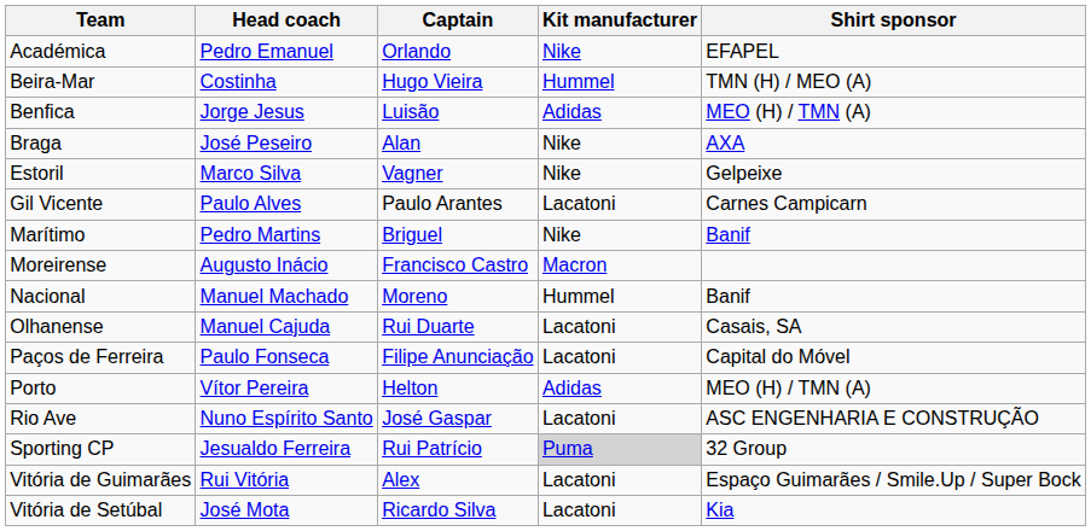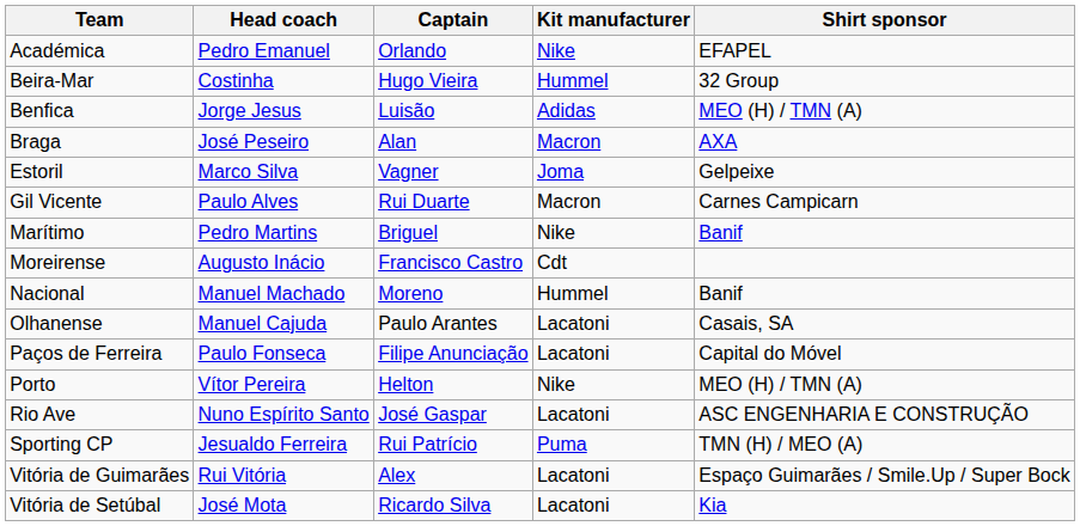Beira-Mar | Shirt sponsor: TMN (H) / MEO (A) -> 32 Group
Braga | Kit manufacturer: Nike -> Macron
Estoril | Kit manufacturer: Nike -> Joma
Gil Vicente | Captain: Paulo Arantes -> Rui Duarte
Gil Vicente | Kit manufacturer: Lacatoni -> Macron
Moreirense | Kit manufacturer: Macron -> Cdt
Olhanense | Captain: Rui Duarte -> Paulo Arantes
Porto | Kit manufacturer: Adidas -> Nike
Sporting CP | Kit manufacturer: lightgrey background -> no background
Sporting CP | Shirt sponsor: 32 Group -> TMN (H) / MEO (A)
